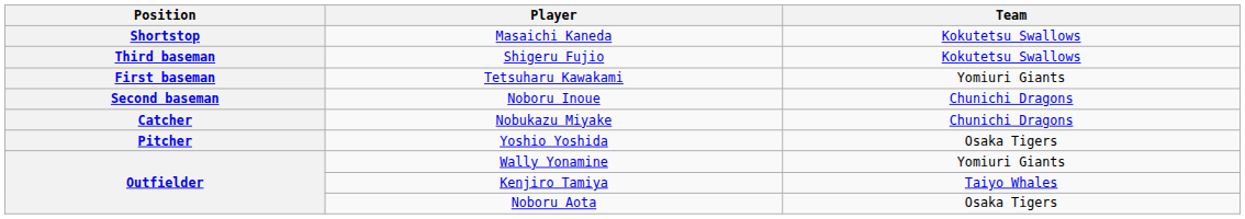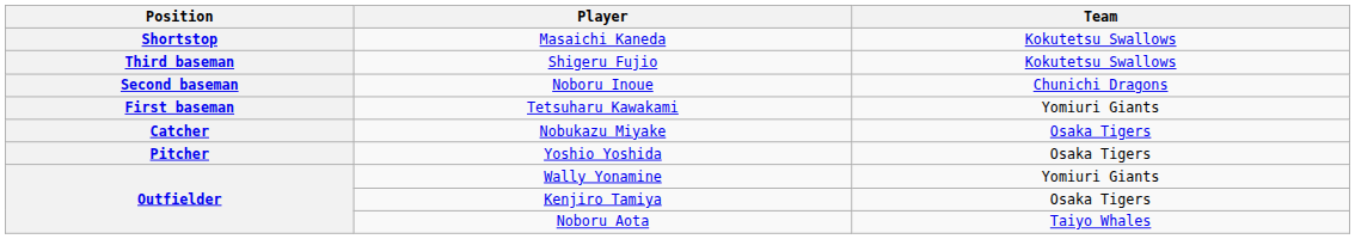rows swapped: Tetsuharu Kawakami <-> Noboru Inoue
Nobukazu Miyake | Team: Chunichi Dragons -> Osaka Tigers
Kenjiro Tamiya | Team: Taiyo Whales -> Osaka Tigers
Noboru Aota | Team: Osaka Tigers -> Taiyo Whales
